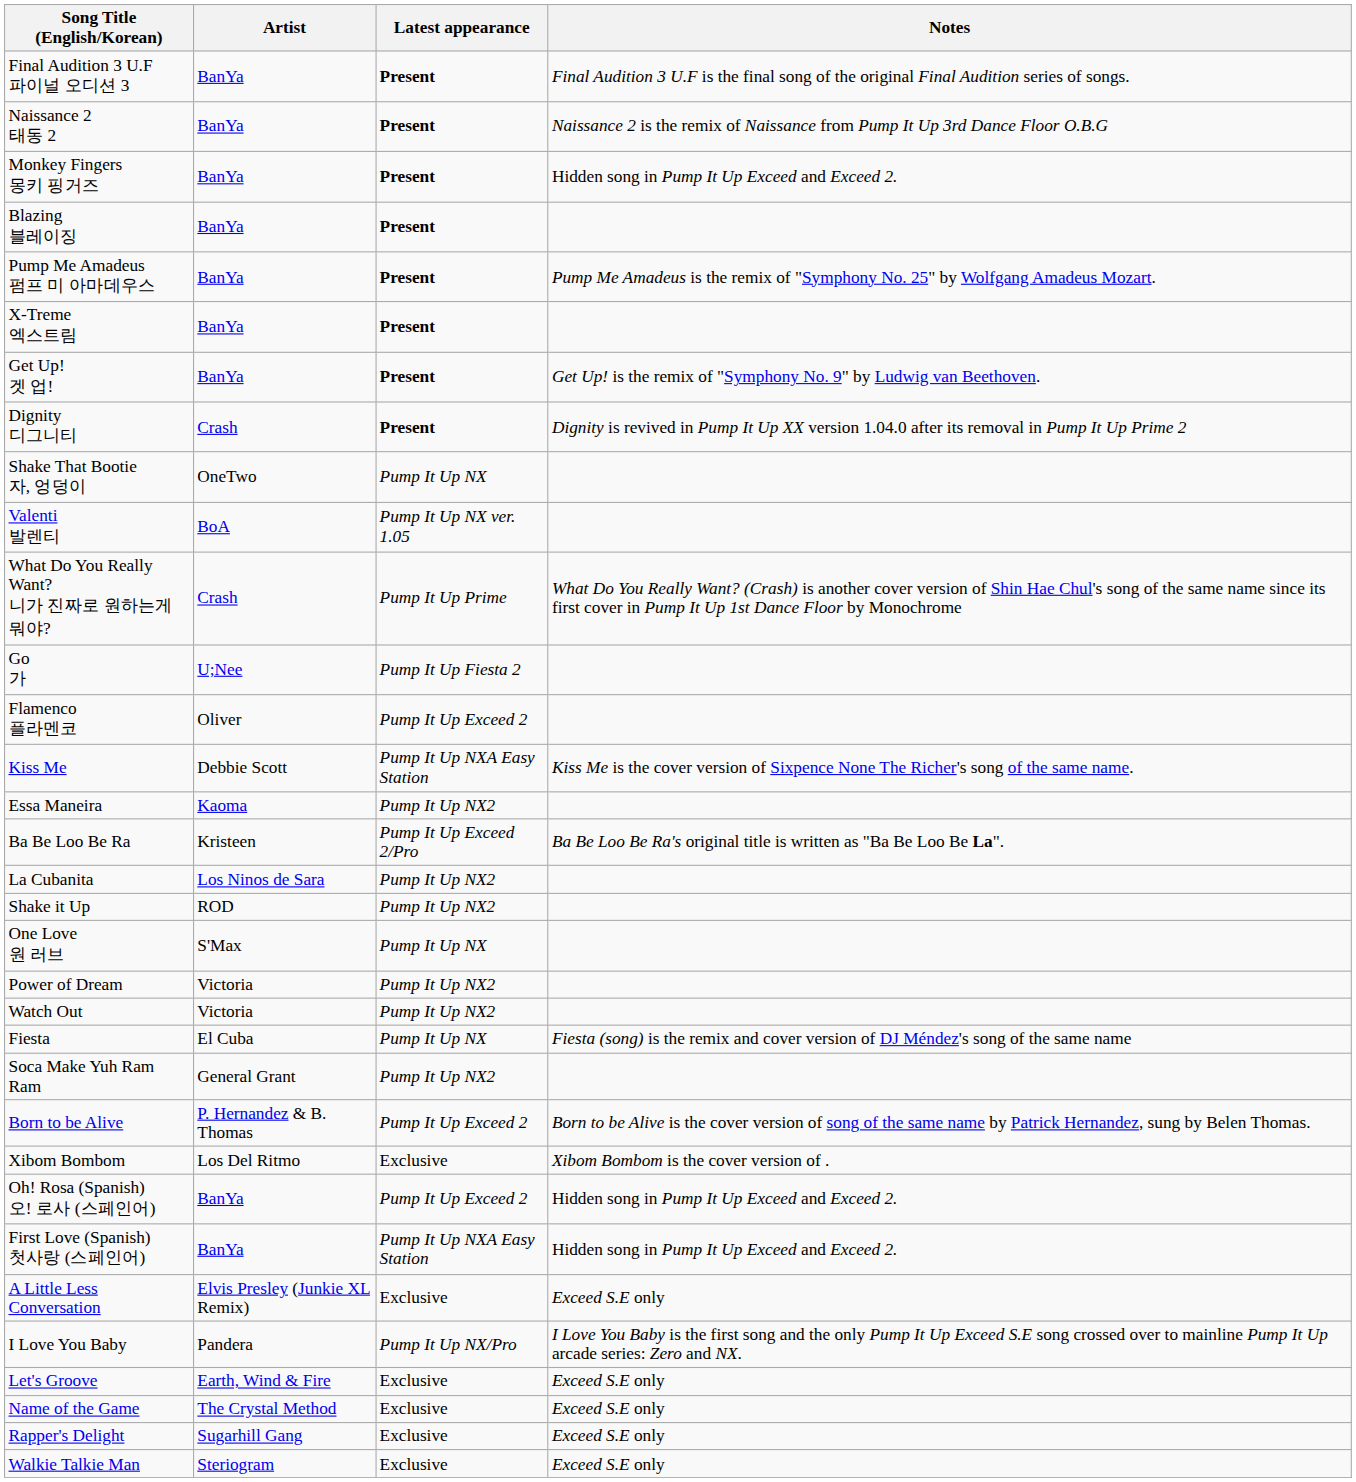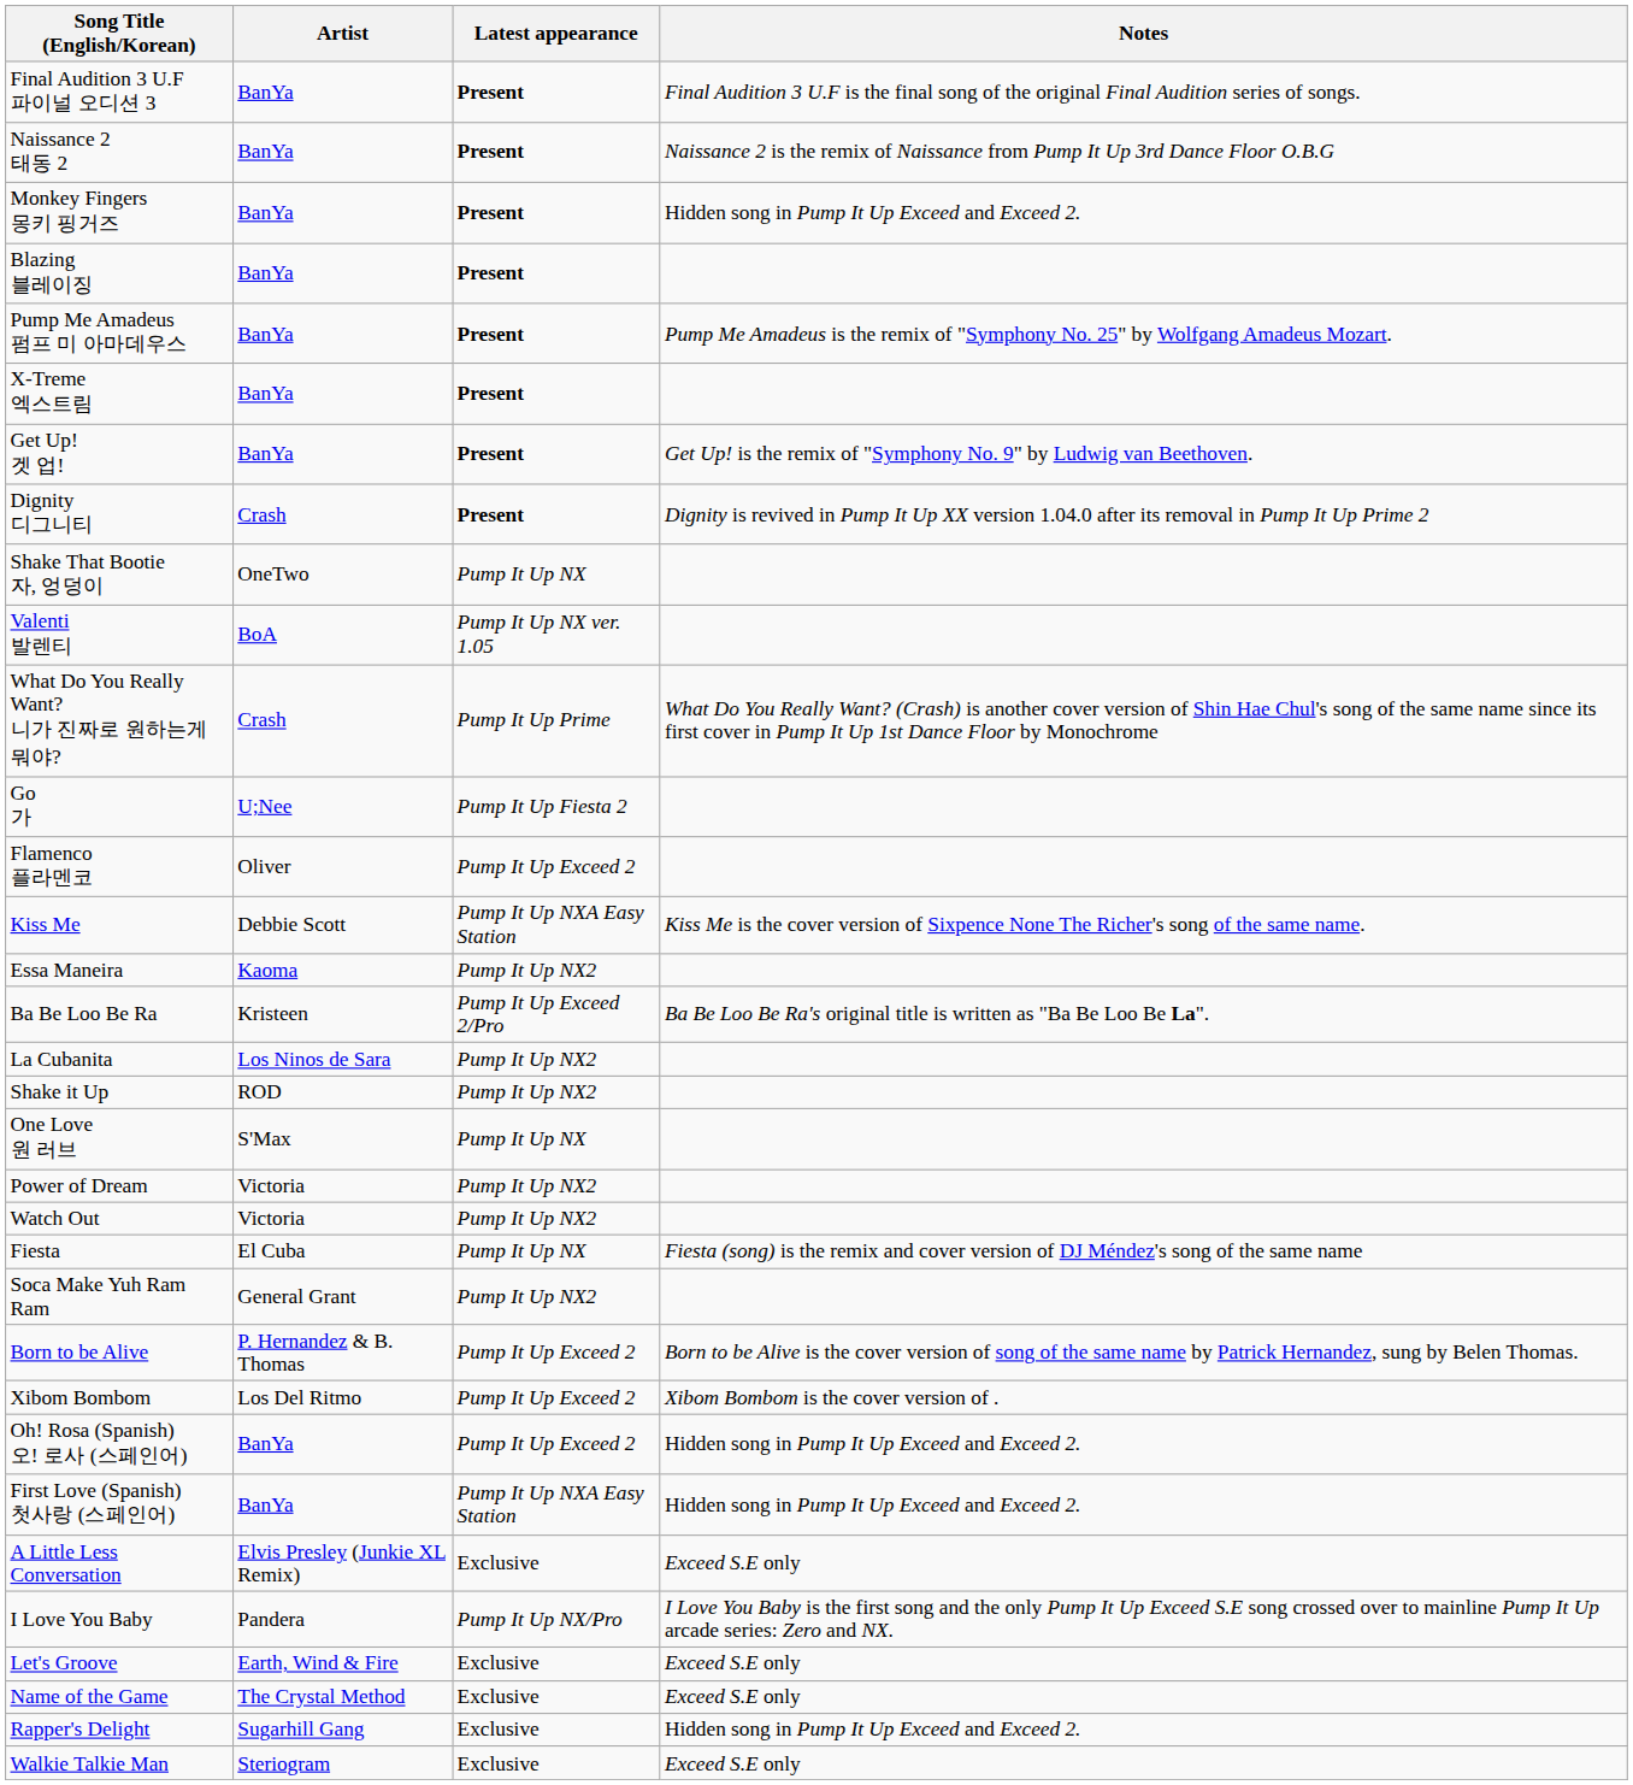Xibom Bombom | Latest appearance: Exclusive -> Pump It Up Exceed 2
Rapper's Delight | Notes: Exceed S.E only -> Hidden song in Pump It Up Exceed and Exceed 2.
